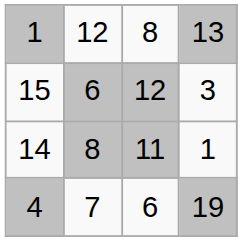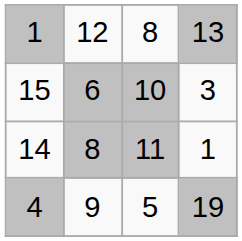15 | column 3: 12 -> 10
4 | column 2: 7 -> 9
4 | column 3: 6 -> 5
